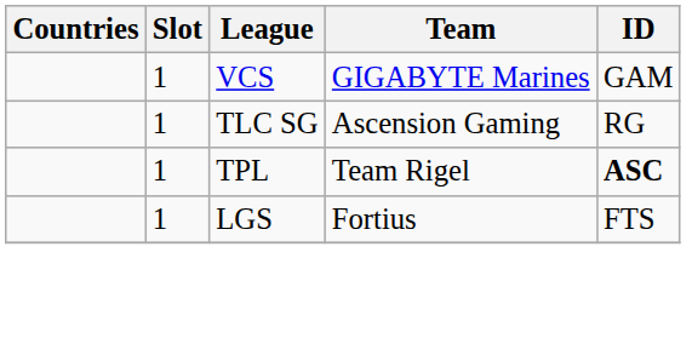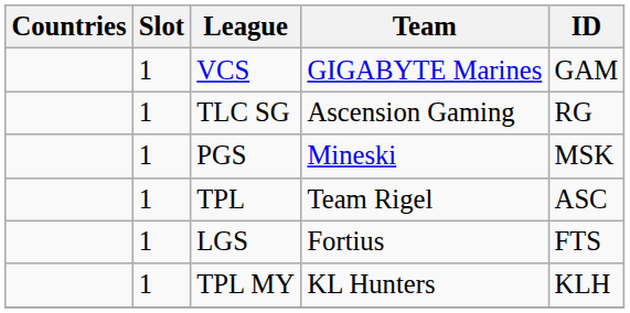+ row: 1 | PGS | Mineski | MSK
TPL | ID: bold -> normal
+ row: 1 | TPL MY | KL Hunters | KLH
